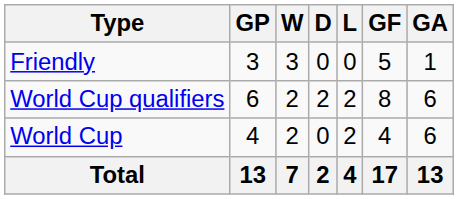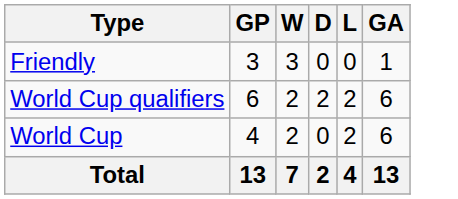- column: GF | 5 | 8 | 4 | 17
